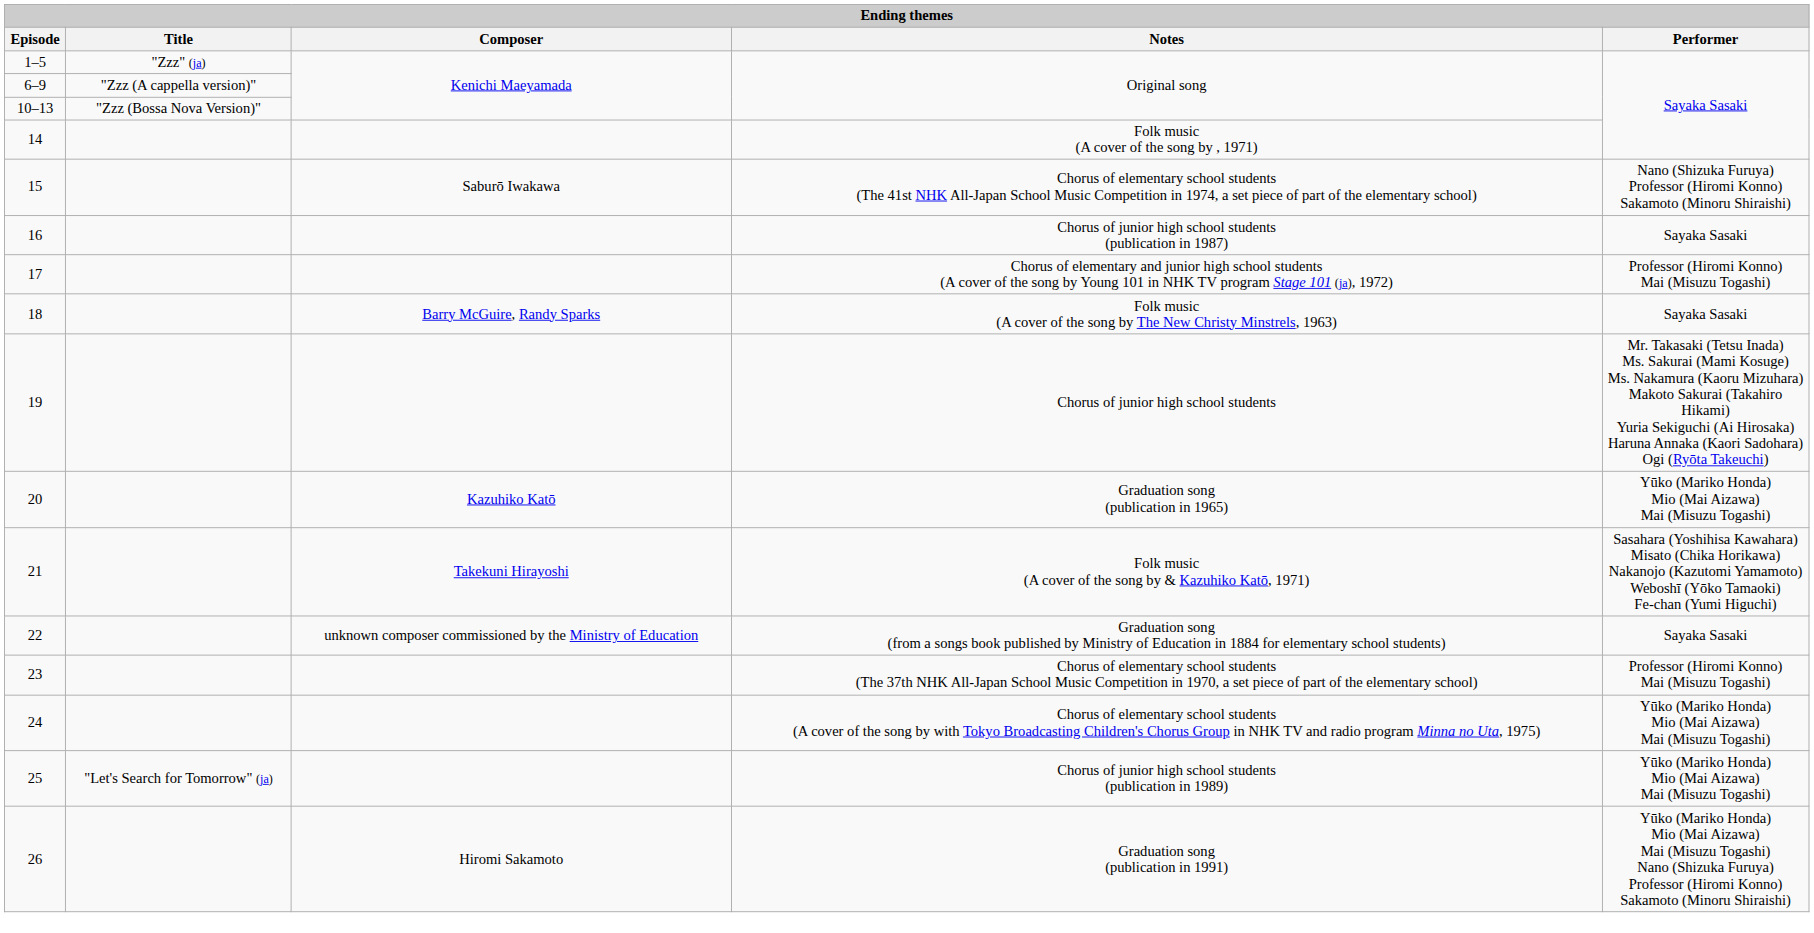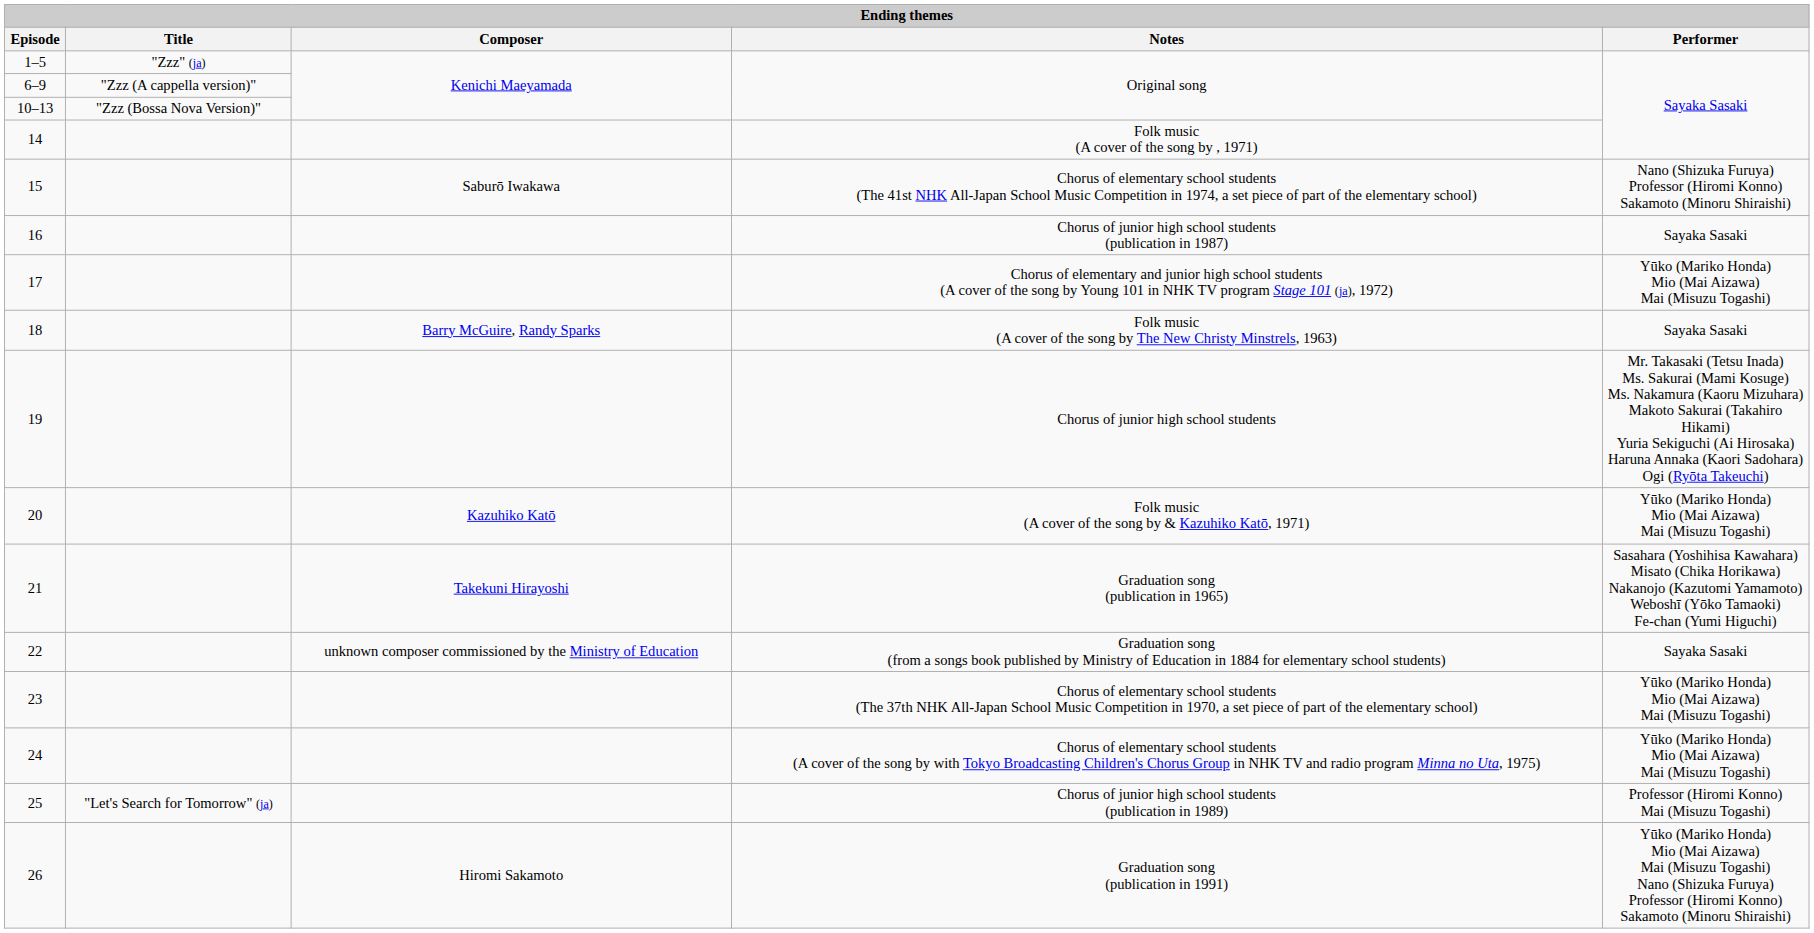17 | Performer: Professor (Hiromi Konno) Mai (Misuzu Togashi) -> Yūko (Mariko Honda) Mio (Mai Aizawa) Mai (Misuzu Togashi)
20 | Notes: Graduation song (publication in 1965) -> Folk music (A cover of the song by & Kazuhiko Katō, 1971)
21 | Notes: Folk music (A cover of the song by & Kazuhiko Katō, 1971) -> Graduation song (publication in 1965)
23 | Performer: Professor (Hiromi Konno) Mai (Misuzu Togashi) -> Yūko (Mariko Honda) Mio (Mai Aizawa) Mai (Misuzu Togashi)
25 | Performer: Yūko (Mariko Honda) Mio (Mai Aizawa) Mai (Misuzu Togashi) -> Professor (Hiromi Konno) Mai (Misuzu Togashi)
